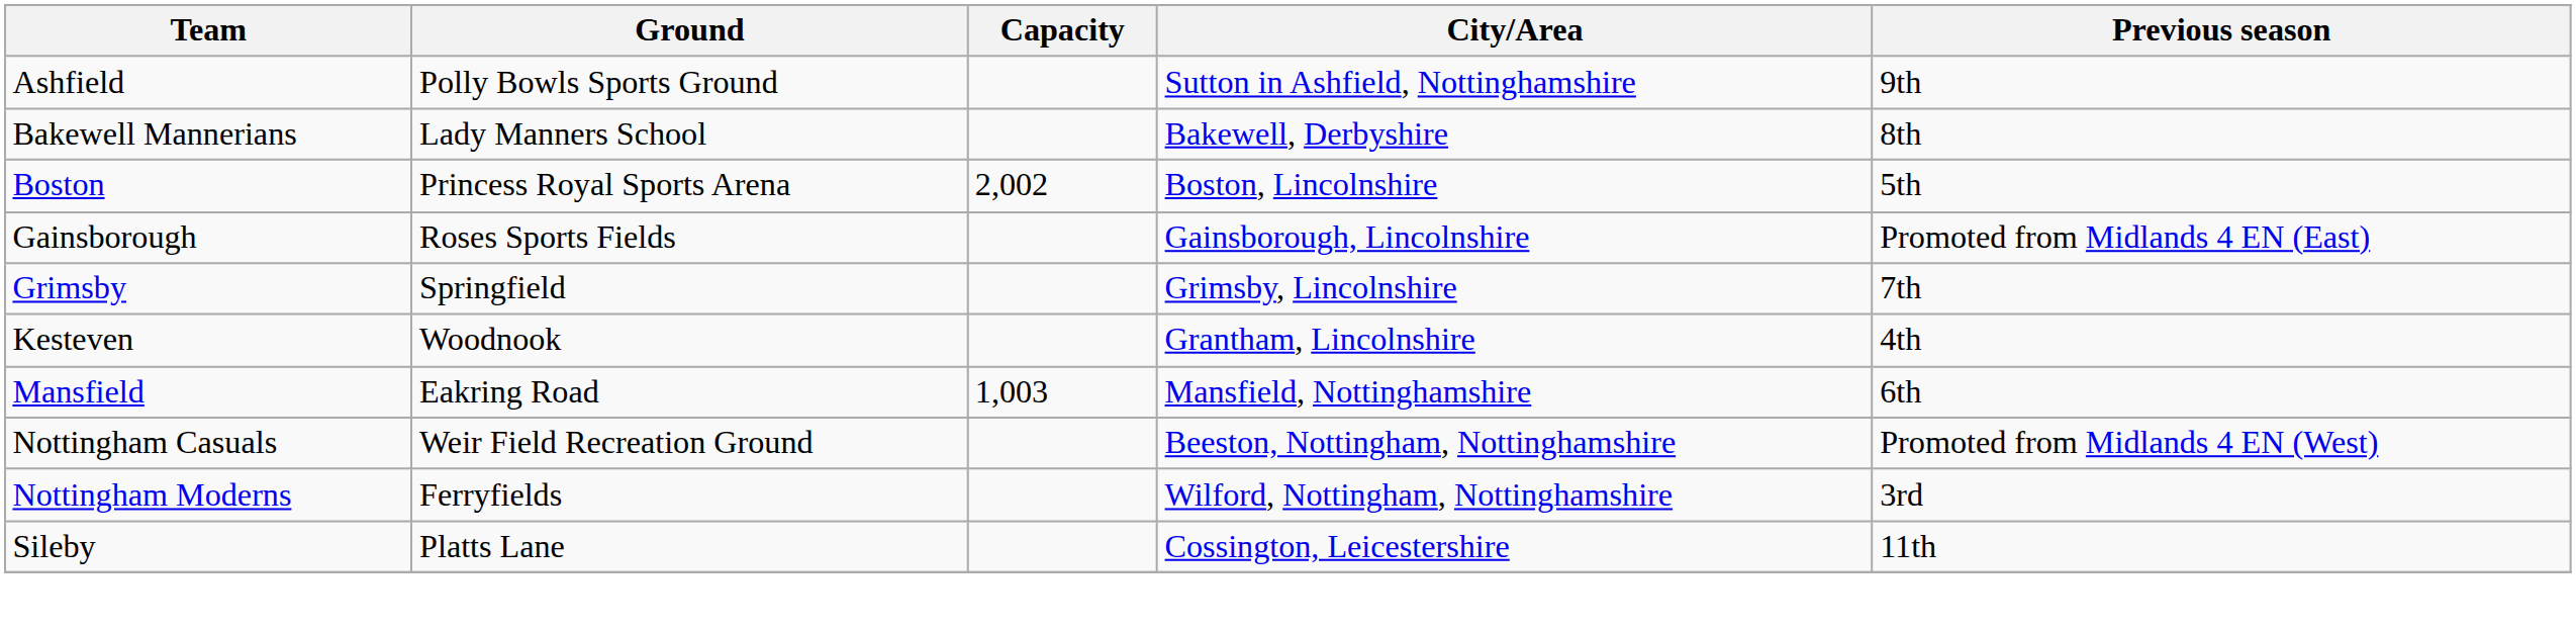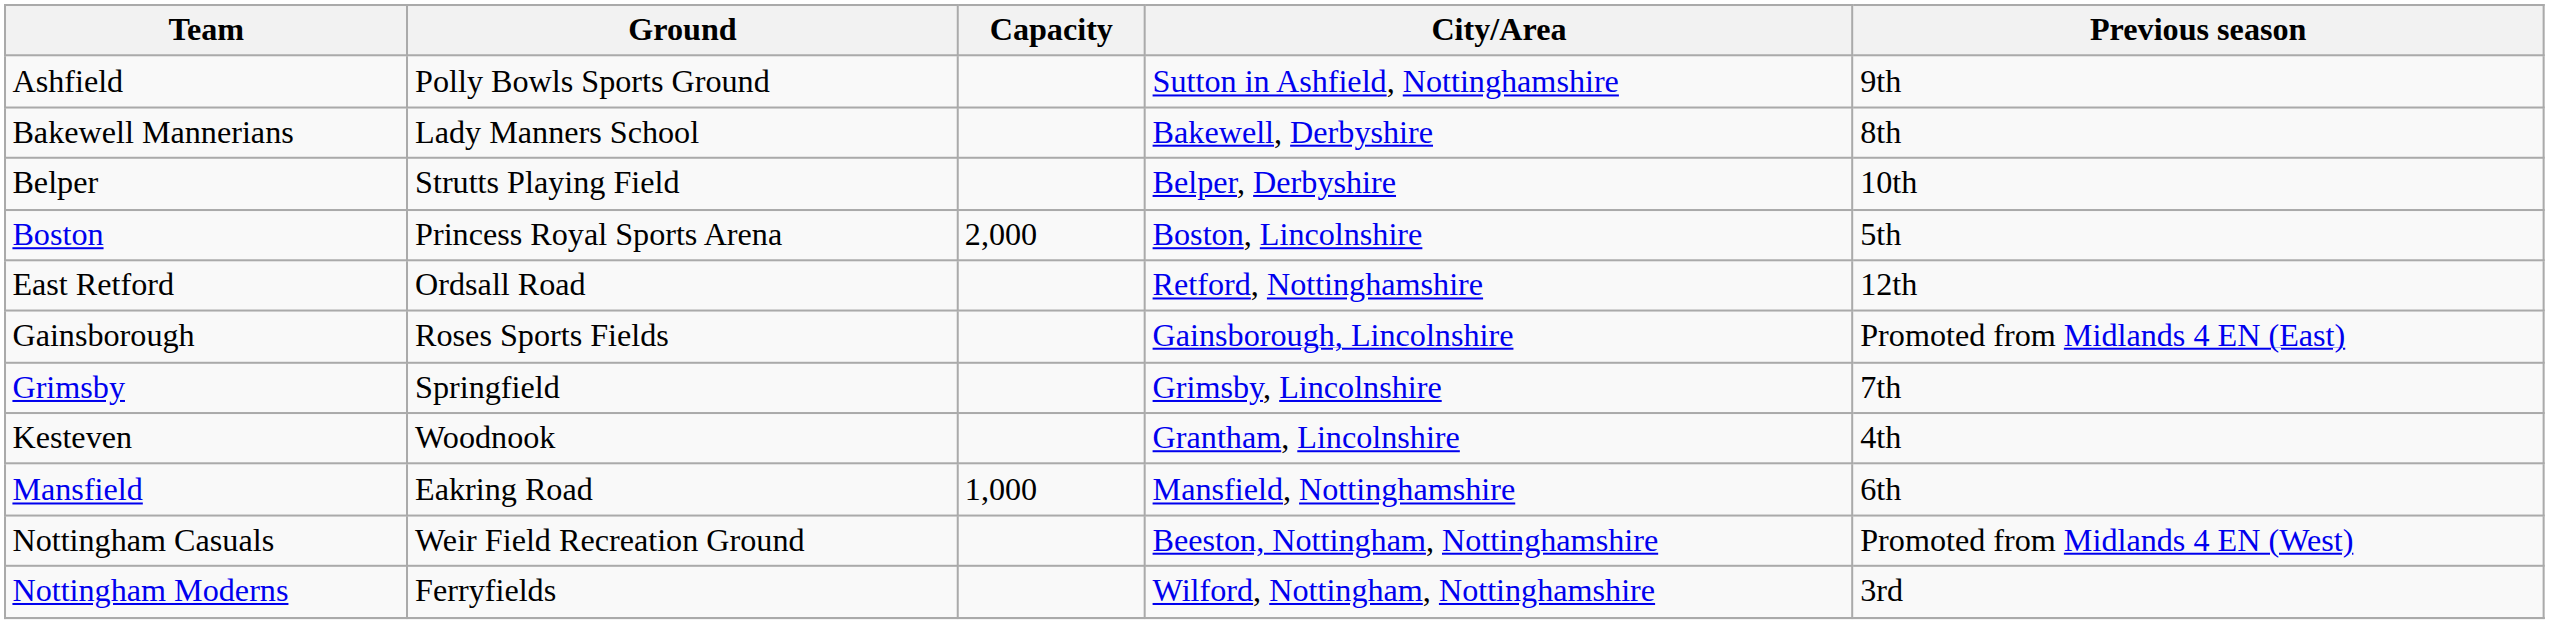+ row: Belper | Strutts Playing Field | Belper, Derbyshire | 10th
Boston | Capacity: 2,002 -> 2,000
+ row: East Retford | Ordsall Road | Retford, Nottinghamshire | 12th
Mansfield | Capacity: 1,003 -> 1,000
- row: Sileby | Platts Lane | Cossington, Leicestershire | 11th
